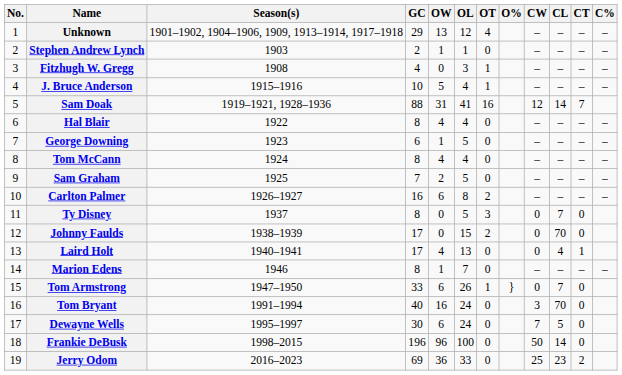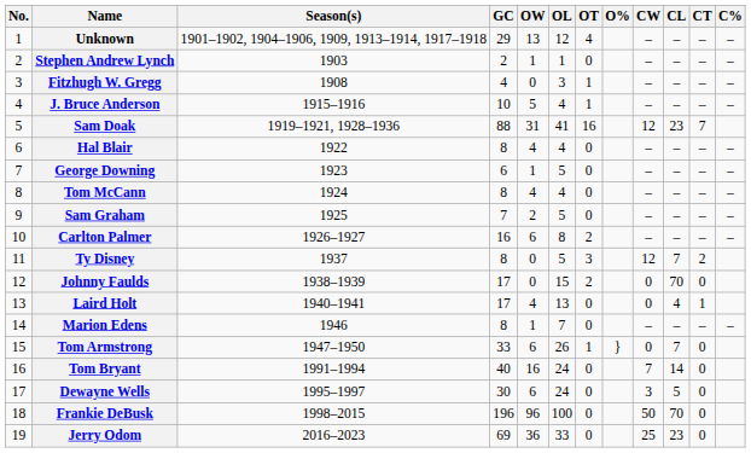Sam Doak | CL: 14 -> 23
Ty Disney | CW: 0 -> 12
Ty Disney | CT: 0 -> 2
Tom Bryant | CW: 3 -> 7
Tom Bryant | CL: 70 -> 14
Dewayne Wells | CW: 7 -> 3
Frankie DeBusk | CL: 14 -> 70
Jerry Odom | CT: 2 -> 0
